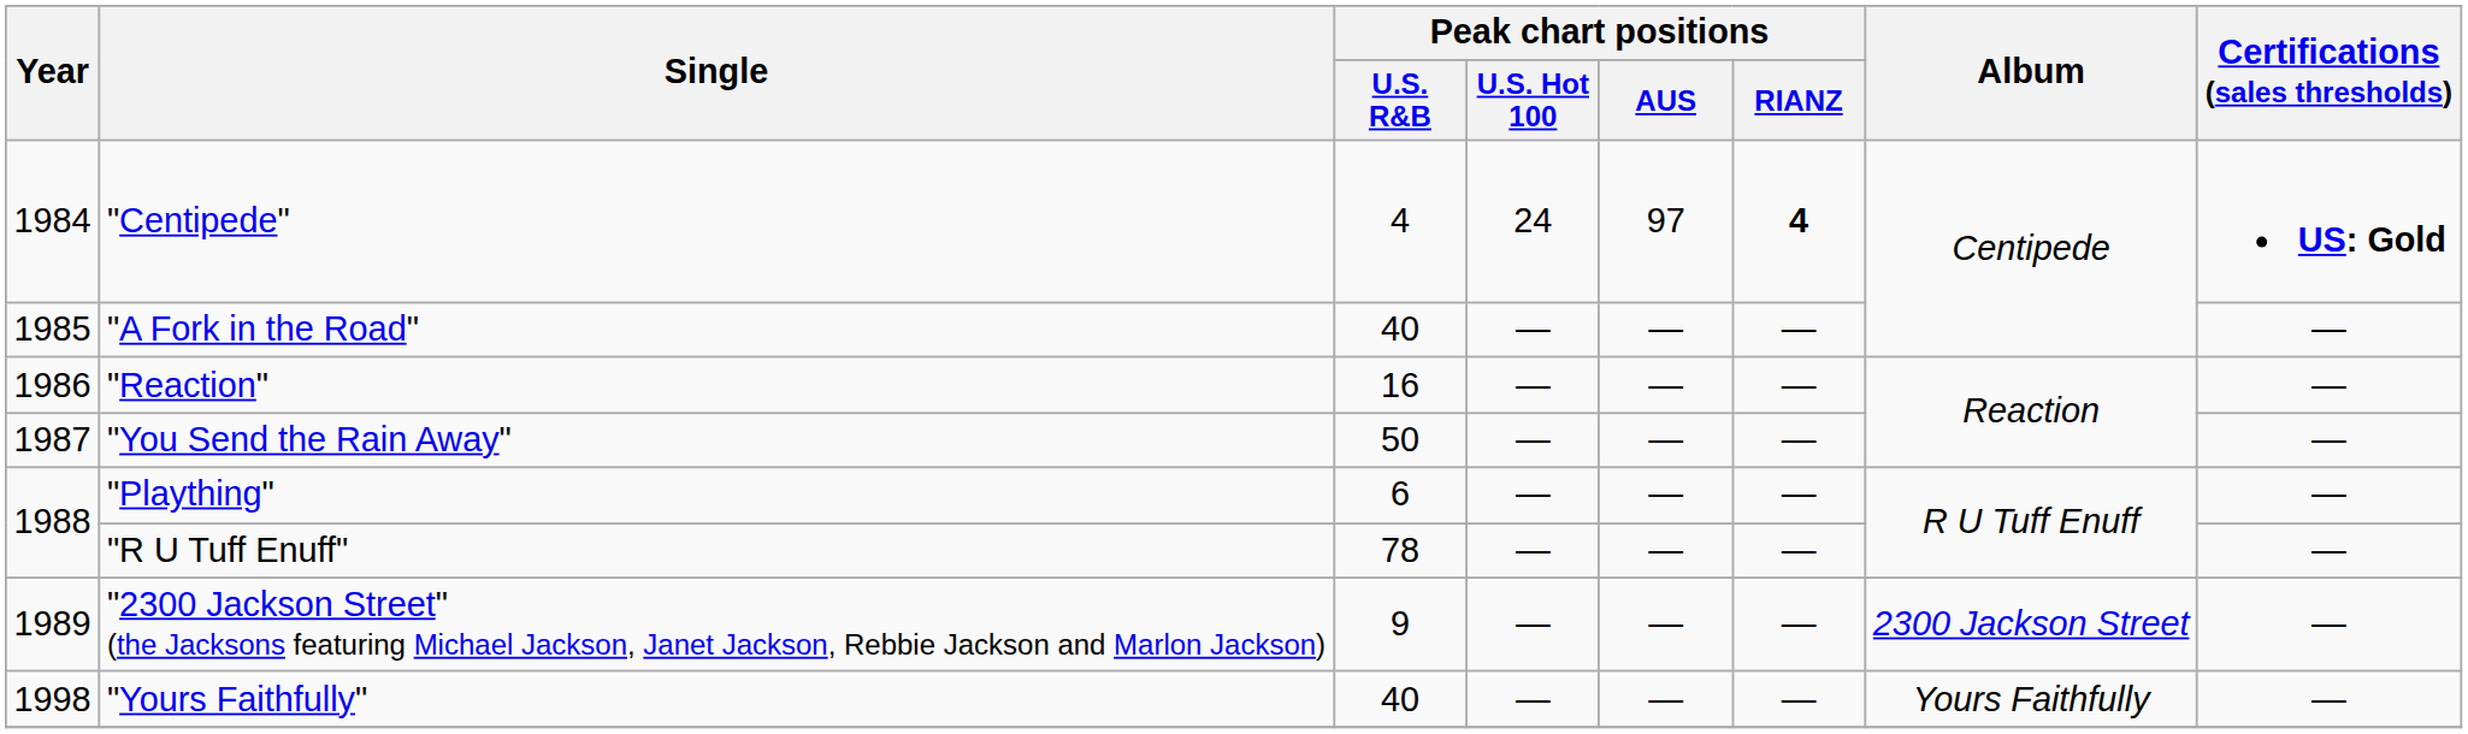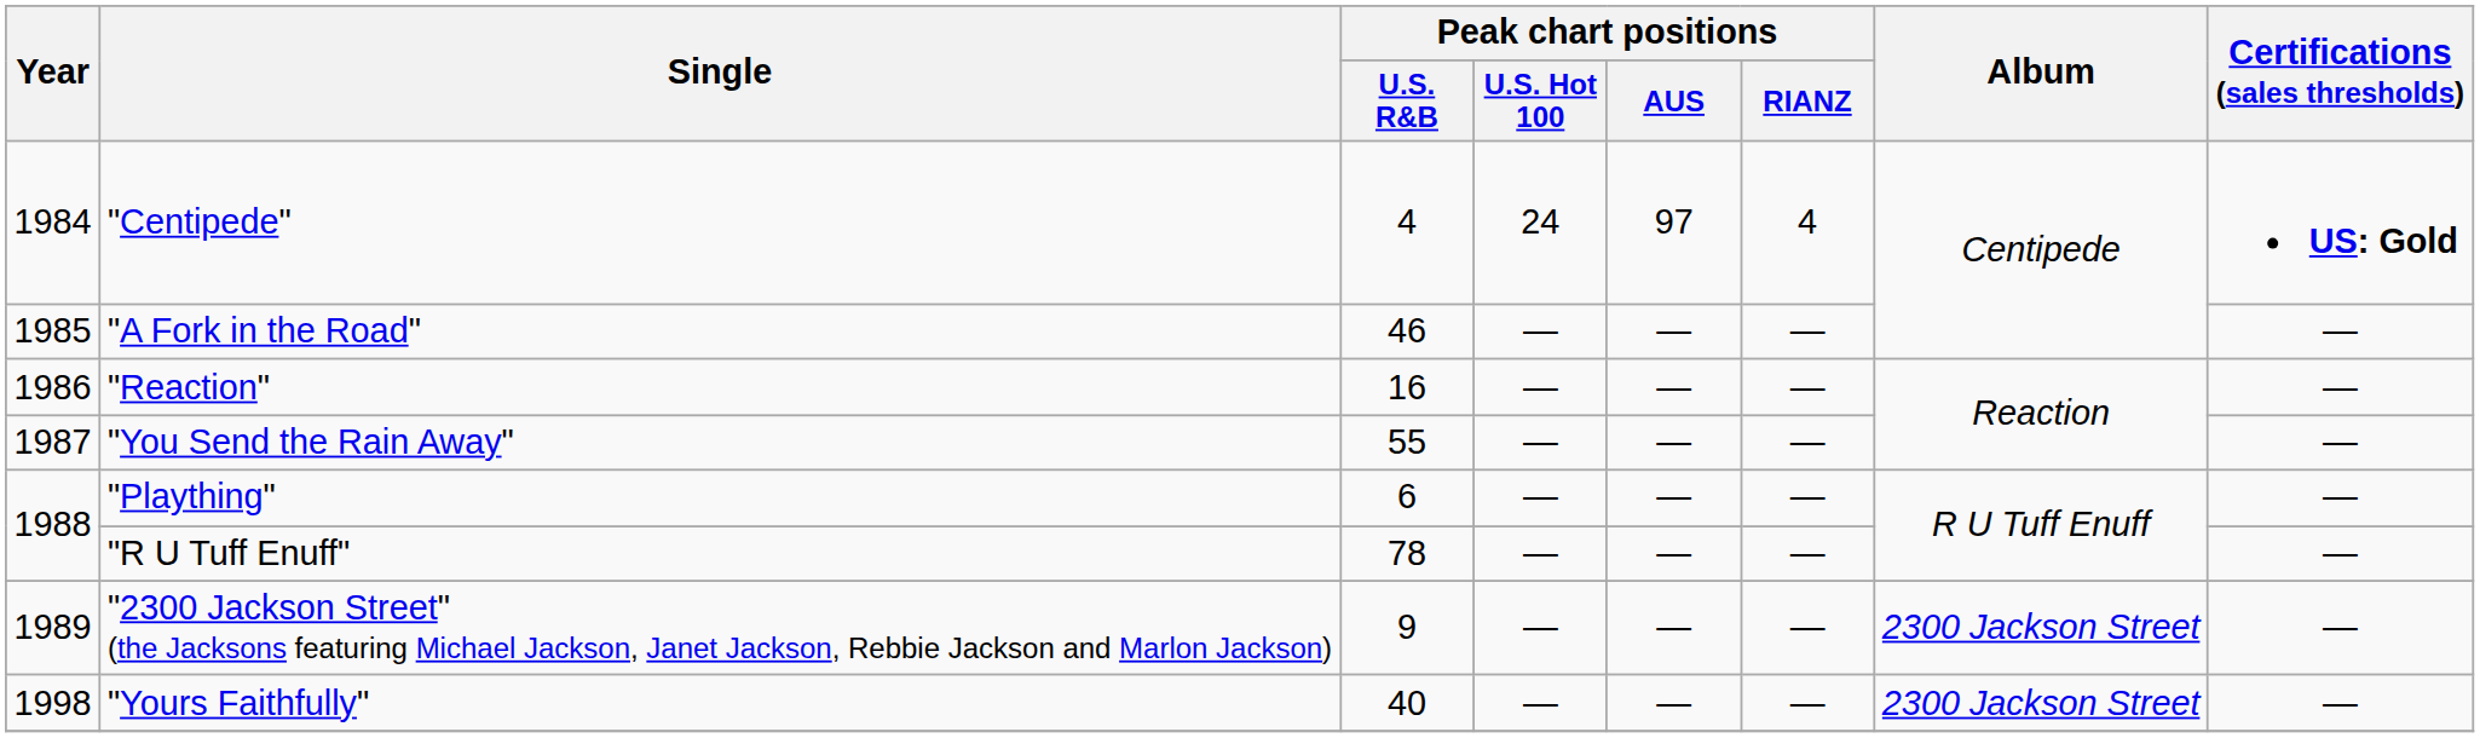"Centipede" | Peak chart positions / RIANZ: bold -> normal
"A Fork in the Road" | Peak chart positions / U.S. R&B: 40 -> 46
"You Send the Rain Away" | Peak chart positions / U.S. R&B: 50 -> 55
"Yours Faithfully" | Album: Yours Faithfully -> 2300 Jackson Street
